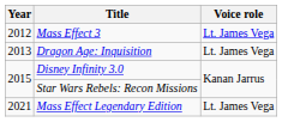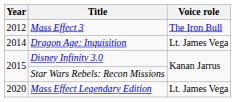Mass Effect 3 | Voice role: Lt. James Vega -> The Iron Bull
Dragon Age: Inquisition | Year: 2013 -> 2014
Mass Effect Legendary Edition | Year: 2021 -> 2020
